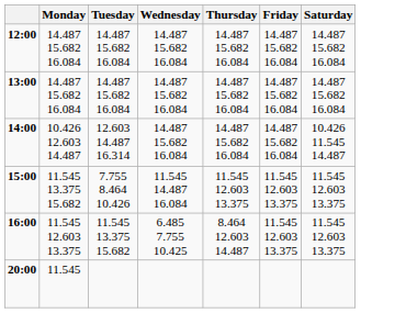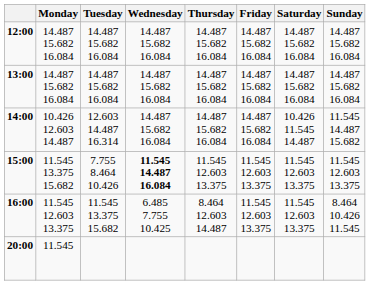+ column: Sunday | 14.487 15.682 16.084 | 14.487 15.682 16.084 | 11.545 14.487 15.682 | 11.545 12.603 13.375 | 8.464 10.426 11.545
15:00 | Wednesday: normal -> bold
